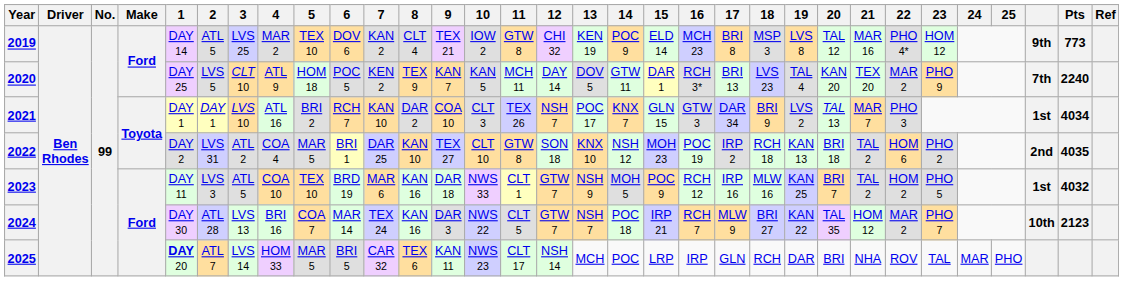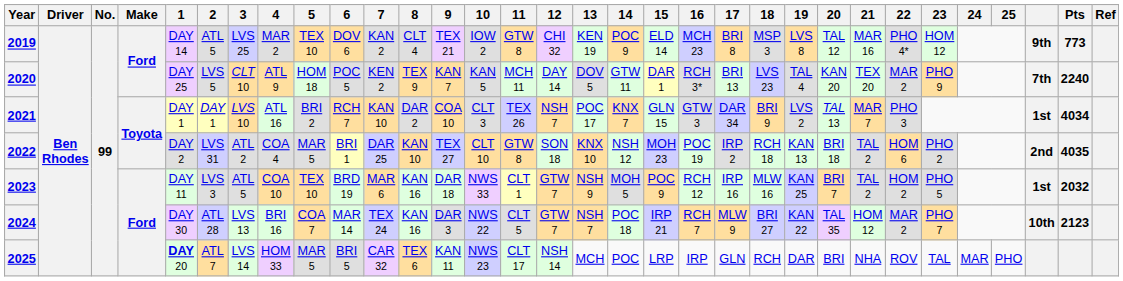2023 | Pts: 4032 -> 2032
